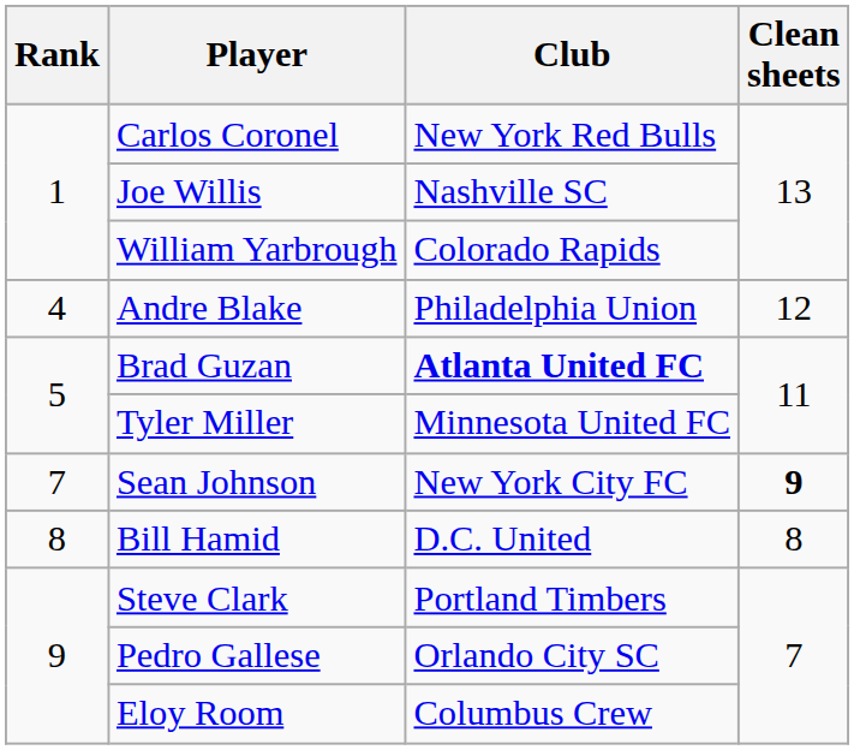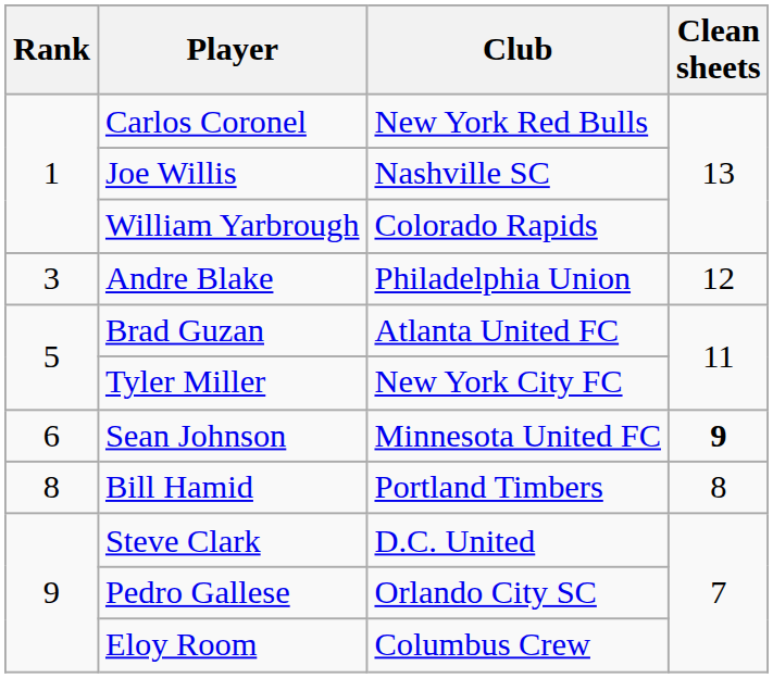Andre Blake | Rank: 4 -> 3
Brad Guzan | Club: bold -> normal
Tyler Miller | Club: Minnesota United FC -> New York City FC
Sean Johnson | Rank: 7 -> 6
Sean Johnson | Club: New York City FC -> Minnesota United FC
Bill Hamid | Club: D.C. United -> Portland Timbers
Steve Clark | Club: Portland Timbers -> D.C. United
